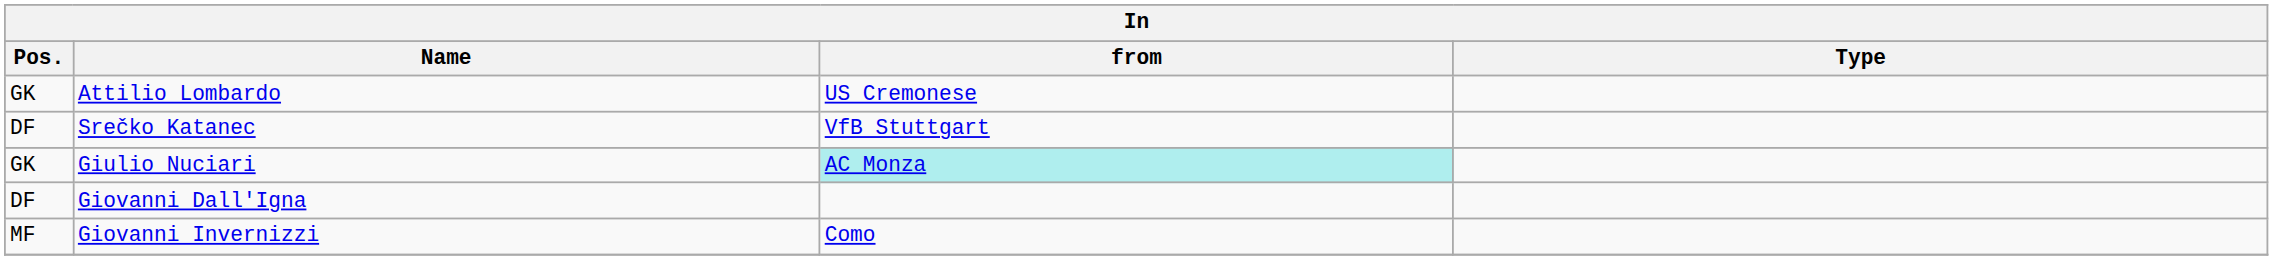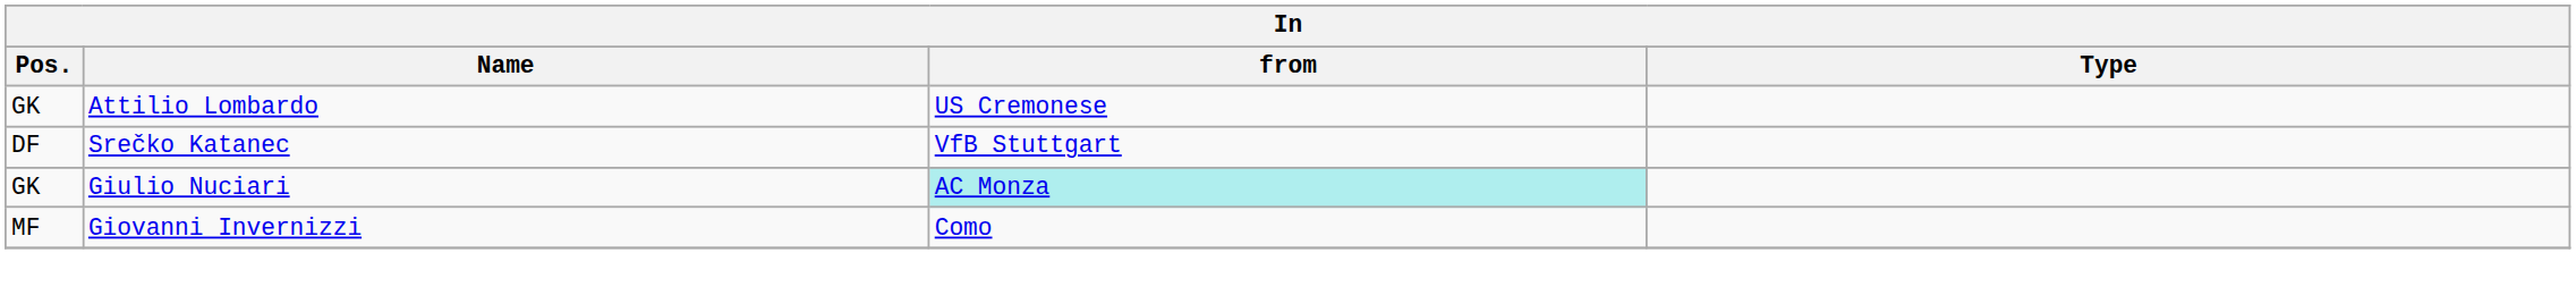- row: DF | Giovanni Dall'Igna
